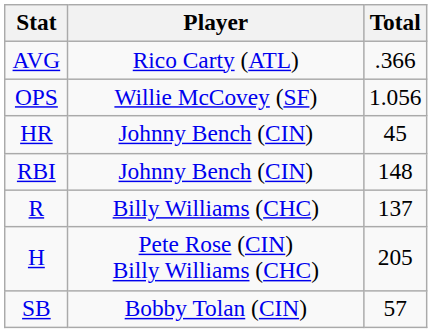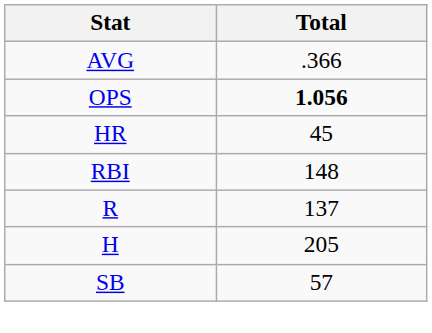- column: Player | Rico Carty (ATL) | Willie McCovey (SF) | Johnny Bench (CIN) | Johnny Bench (CIN) | Billy Williams (CHC) | Pete Rose (CIN) Billy Williams (CHC) | Bobby Tolan (CIN)
OPS | Total: normal -> bold
